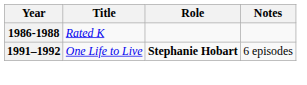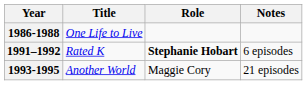1986-1988 | Title: Rated K -> One Life to Live
1991–1992 | Title: One Life to Live -> Rated K
+ row: 1993-1995 | Another World | Maggie Cory | 21 episodes
